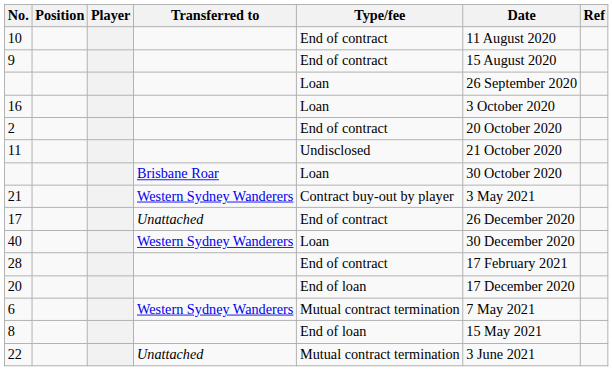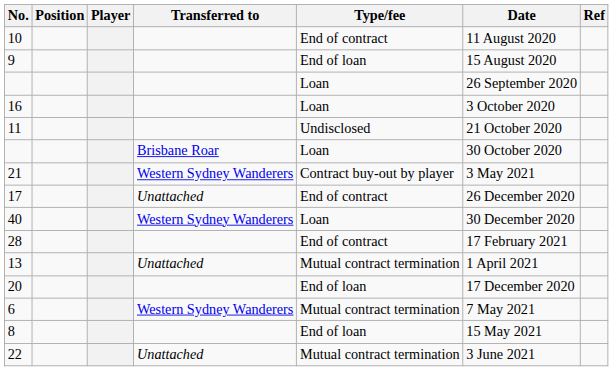9 | Type/fee: End of contract -> End of loan
- row: 2 | End of contract | 20 October 2020
+ row: 13 | Unattached | Mutual contract termination | 1 April 2021
